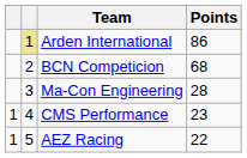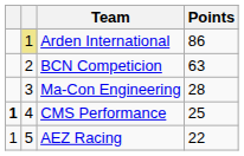BCN Competicion | Points: 68 -> 63
CMS Performance | column 1: normal -> bold
CMS Performance | Points: 23 -> 25
